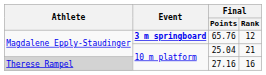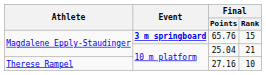65.76 | Final / Rank: 12 -> 15
27.16 | Athlete: lightgrey background -> no background
27.16 | Final / Rank: 16 -> 10
